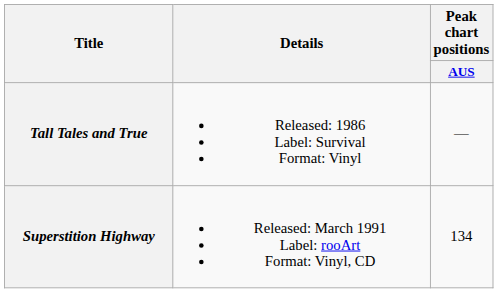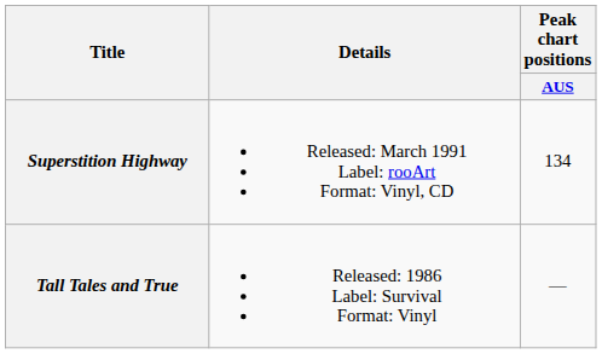rows swapped: Tall Tales and True <-> Superstition Highway
